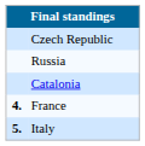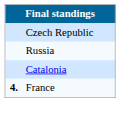- row: 5. | Italy
